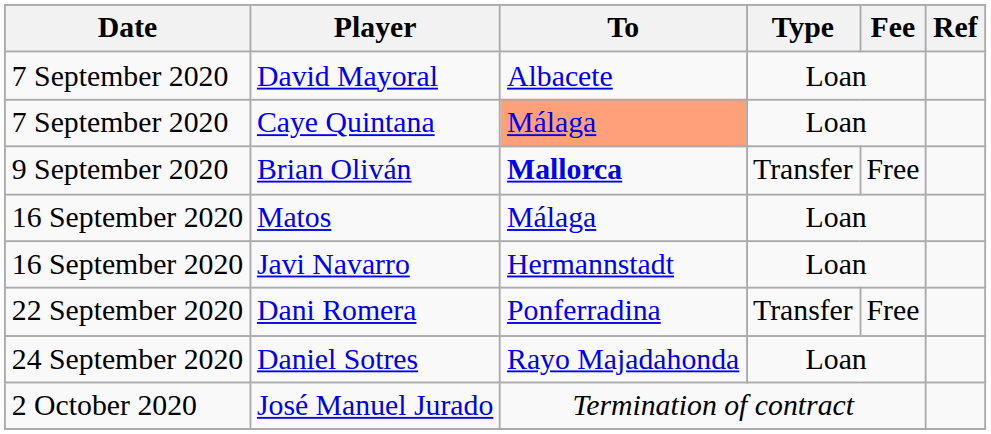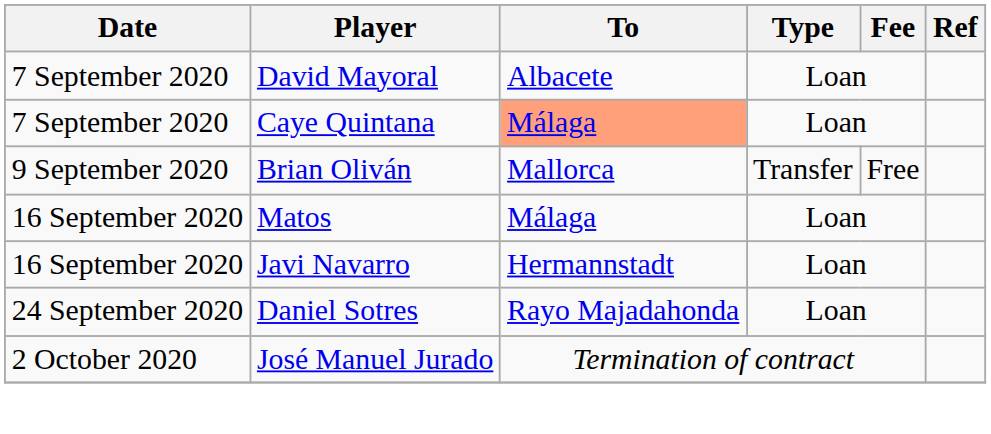Brian Oliván | To: bold -> normal
- row: 22 September 2020 | Dani Romera | Ponferradina | Transfer | Free
